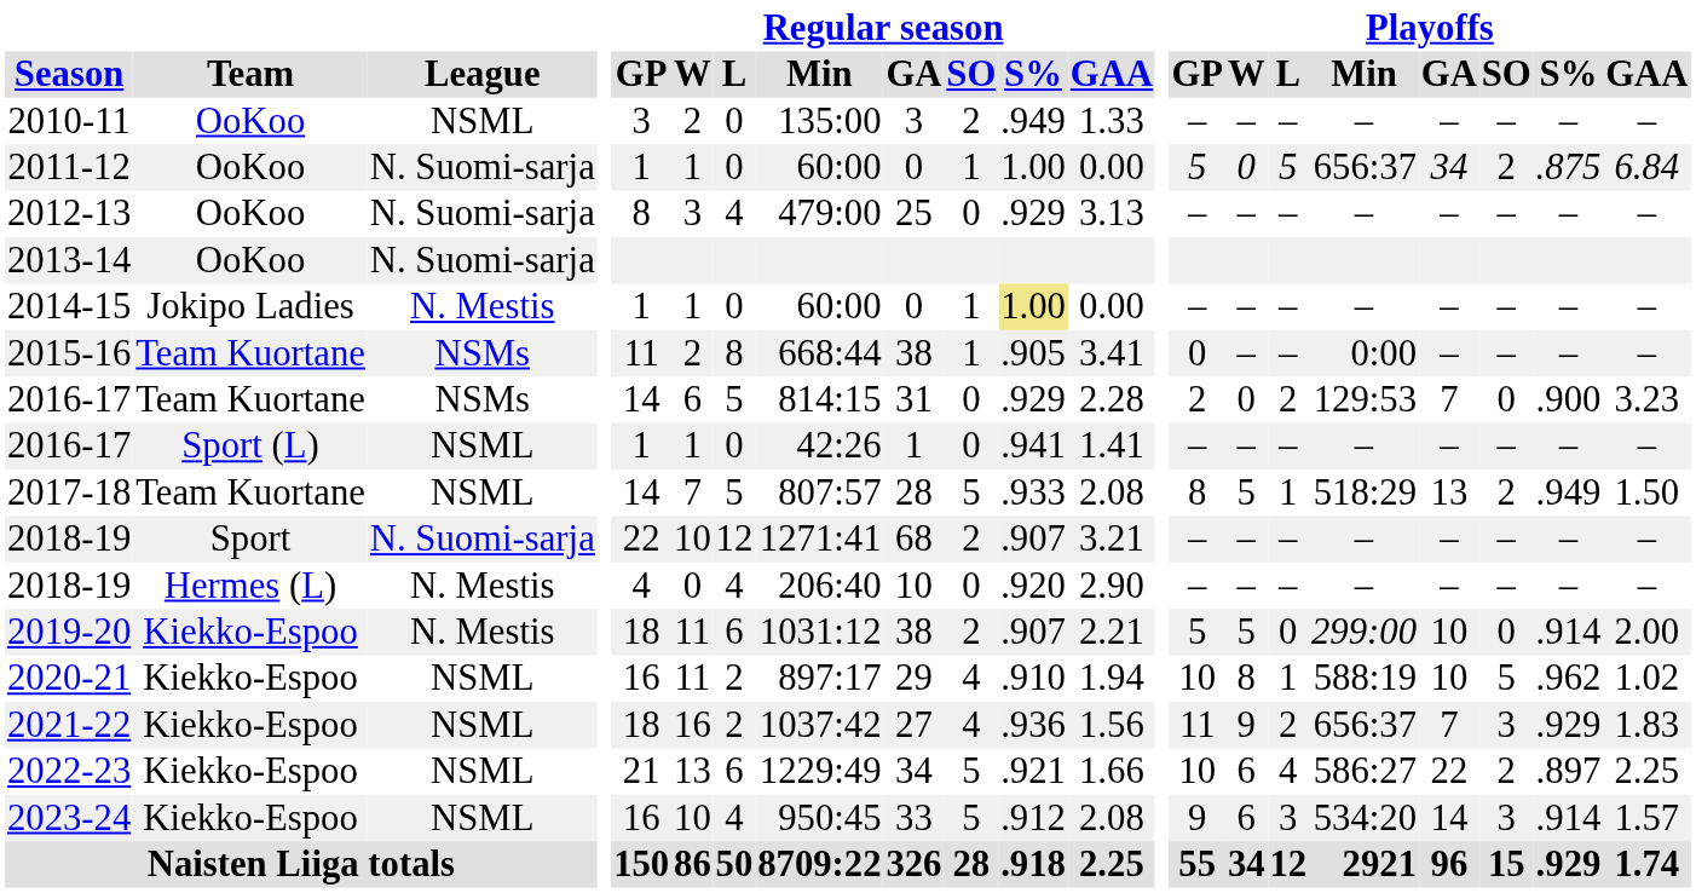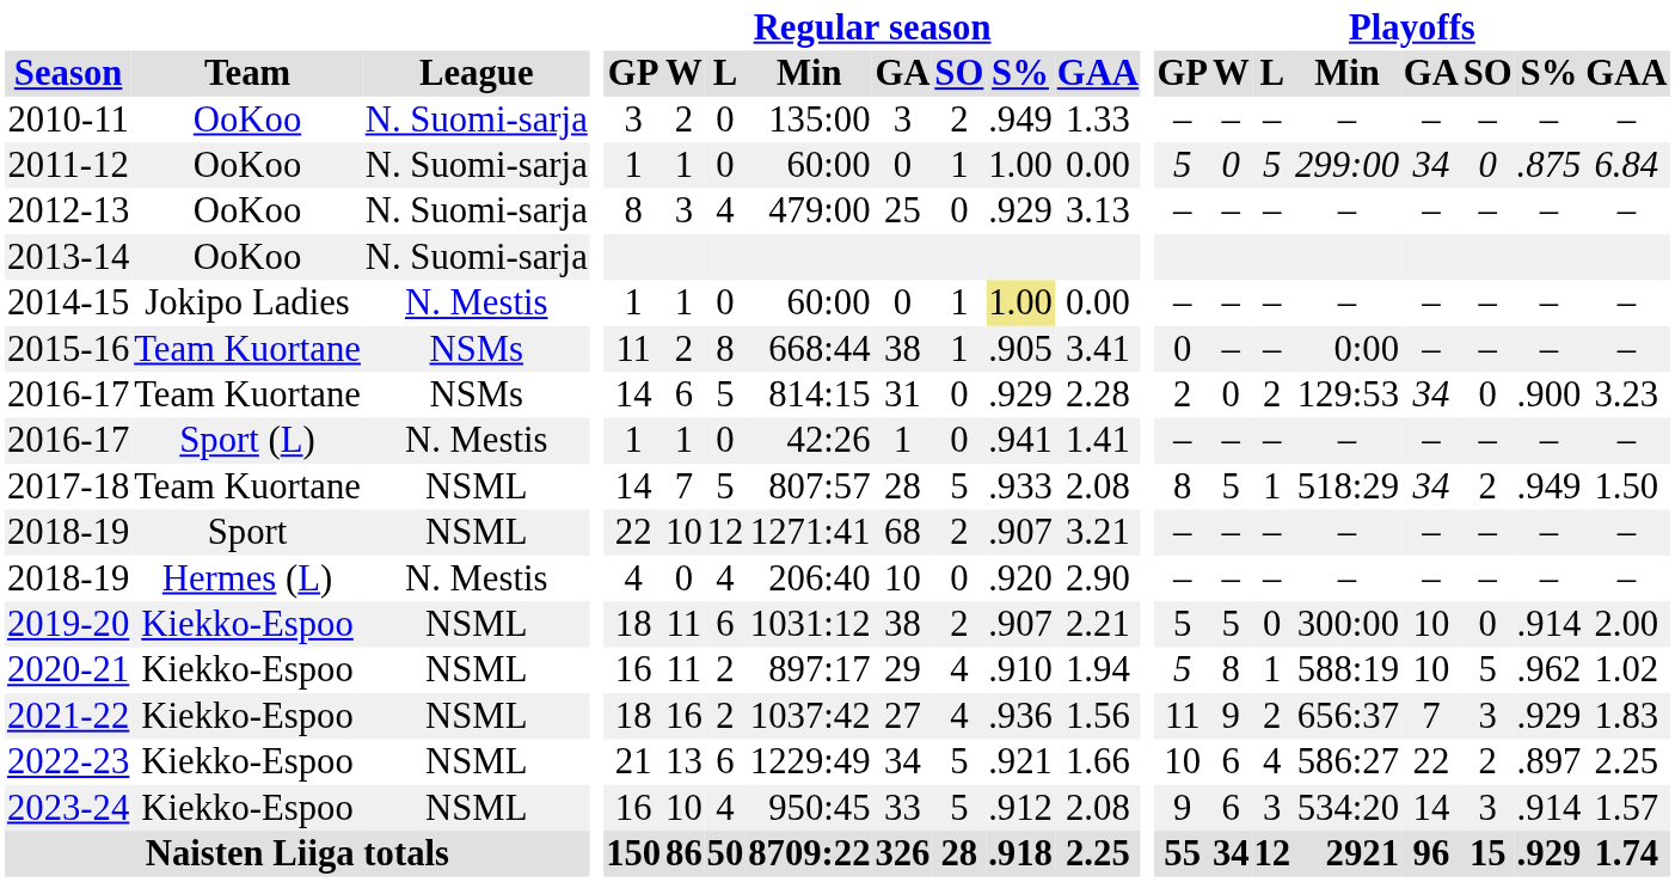2010-11 | League: NSML -> N. Suomi-sarja
2011-12 | Playoffs / Min: 656:37 -> 299:00
2011-12 | Playoffs / SO: 2 -> 0
2016-17 / Team Kuortane | Playoffs / GA: 7 -> 34
2016-17 / Sport (L) | League: NSML -> N. Mestis
2017-18 | Playoffs / GA: 13 -> 34
2018-19 / Sport | League: N. Suomi-sarja -> NSML
2019-20 | League: N. Mestis -> NSML
2019-20 | Playoffs / Min: 299:00 -> 300:00
2020-21 | Playoffs / GP: 10 -> 5
